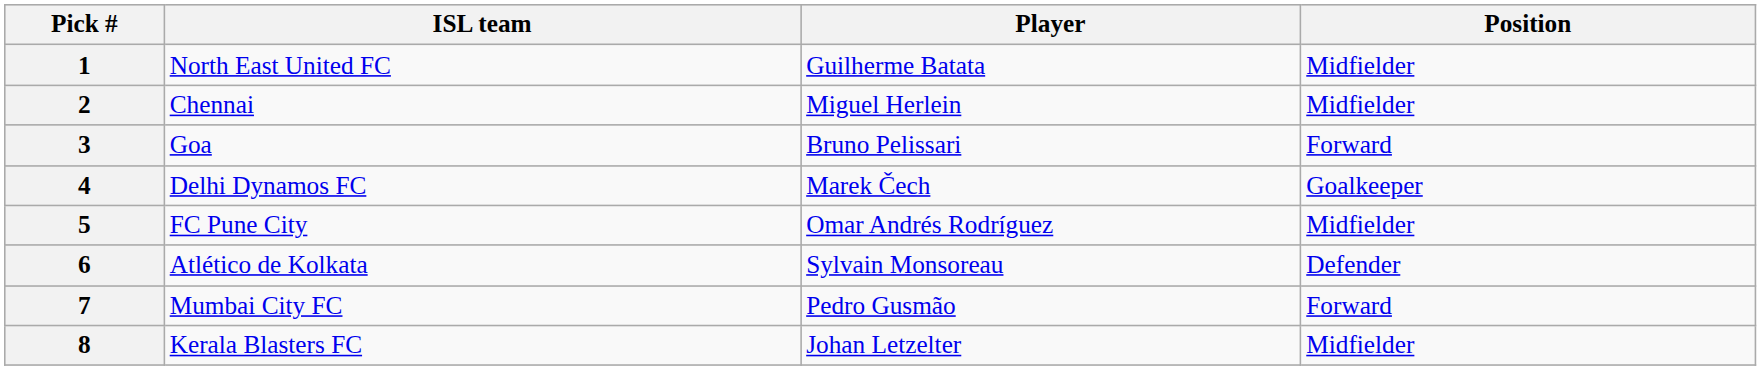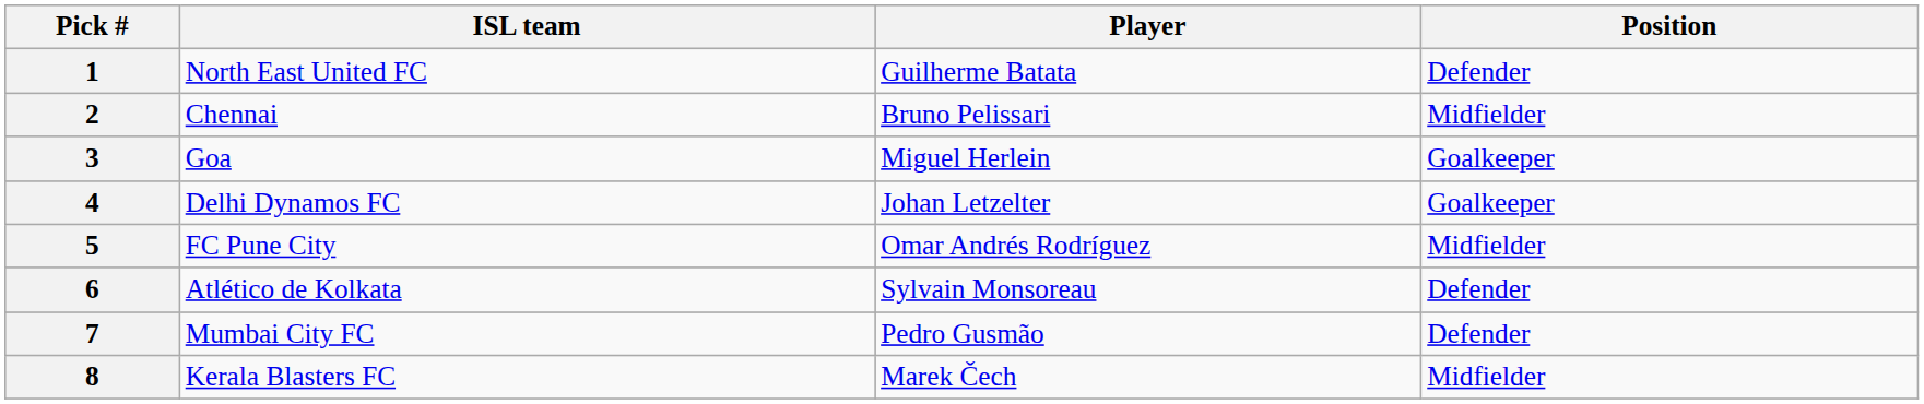1 | Position: Midfielder -> Defender
2 | Player: Miguel Herlein -> Bruno Pelissari
3 | Player: Bruno Pelissari -> Miguel Herlein
3 | Position: Forward -> Goalkeeper
4 | Player: Marek Čech -> Johan Letzelter
7 | Position: Forward -> Defender
8 | Player: Johan Letzelter -> Marek Čech
